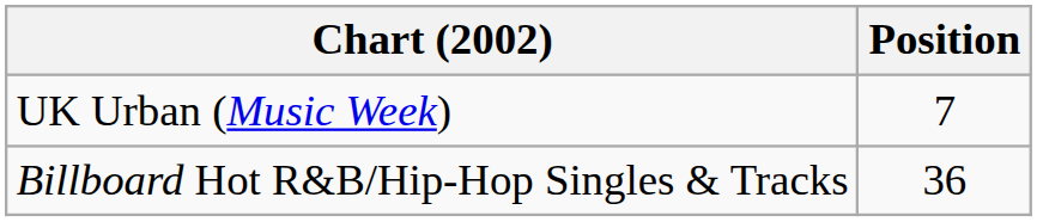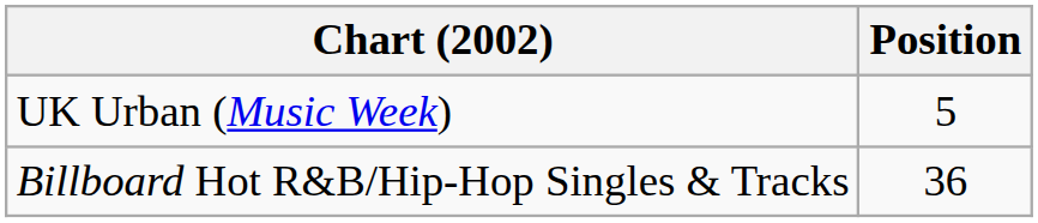UK Urban (Music Week) | Position: 7 -> 5
